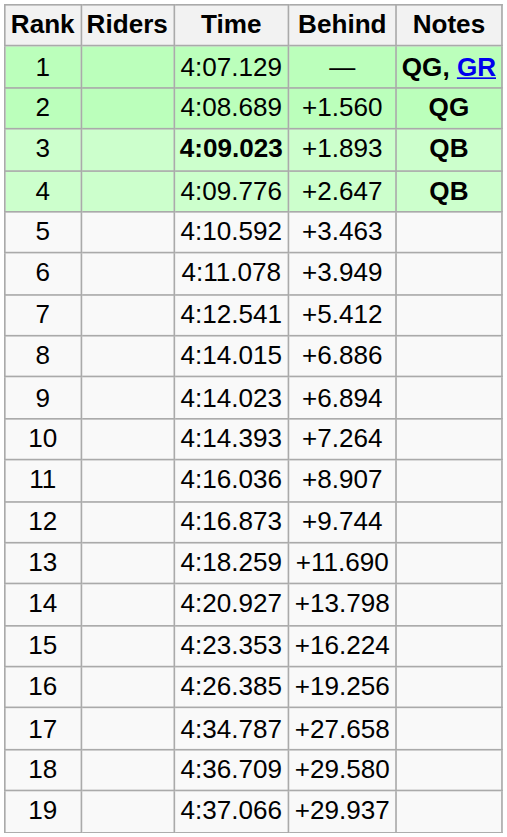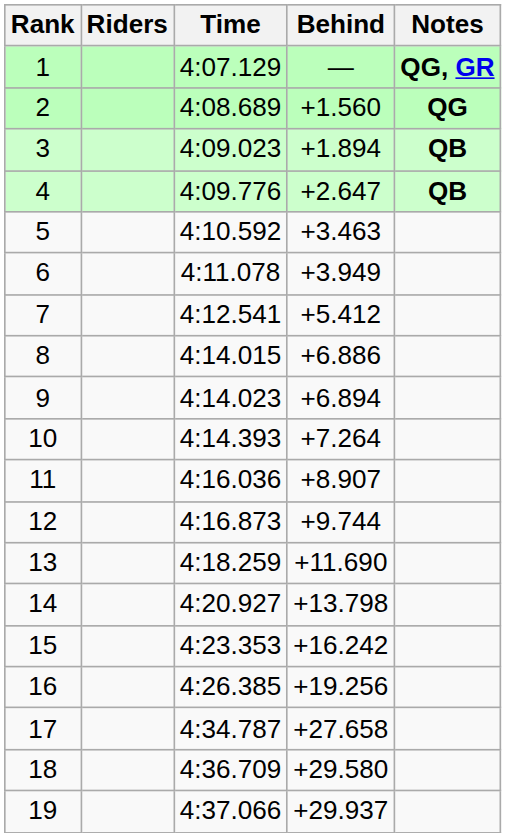3 | Time: bold -> normal
3 | Behind: +1.893 -> +1.894
15 | Behind: +16.224 -> +16.242
